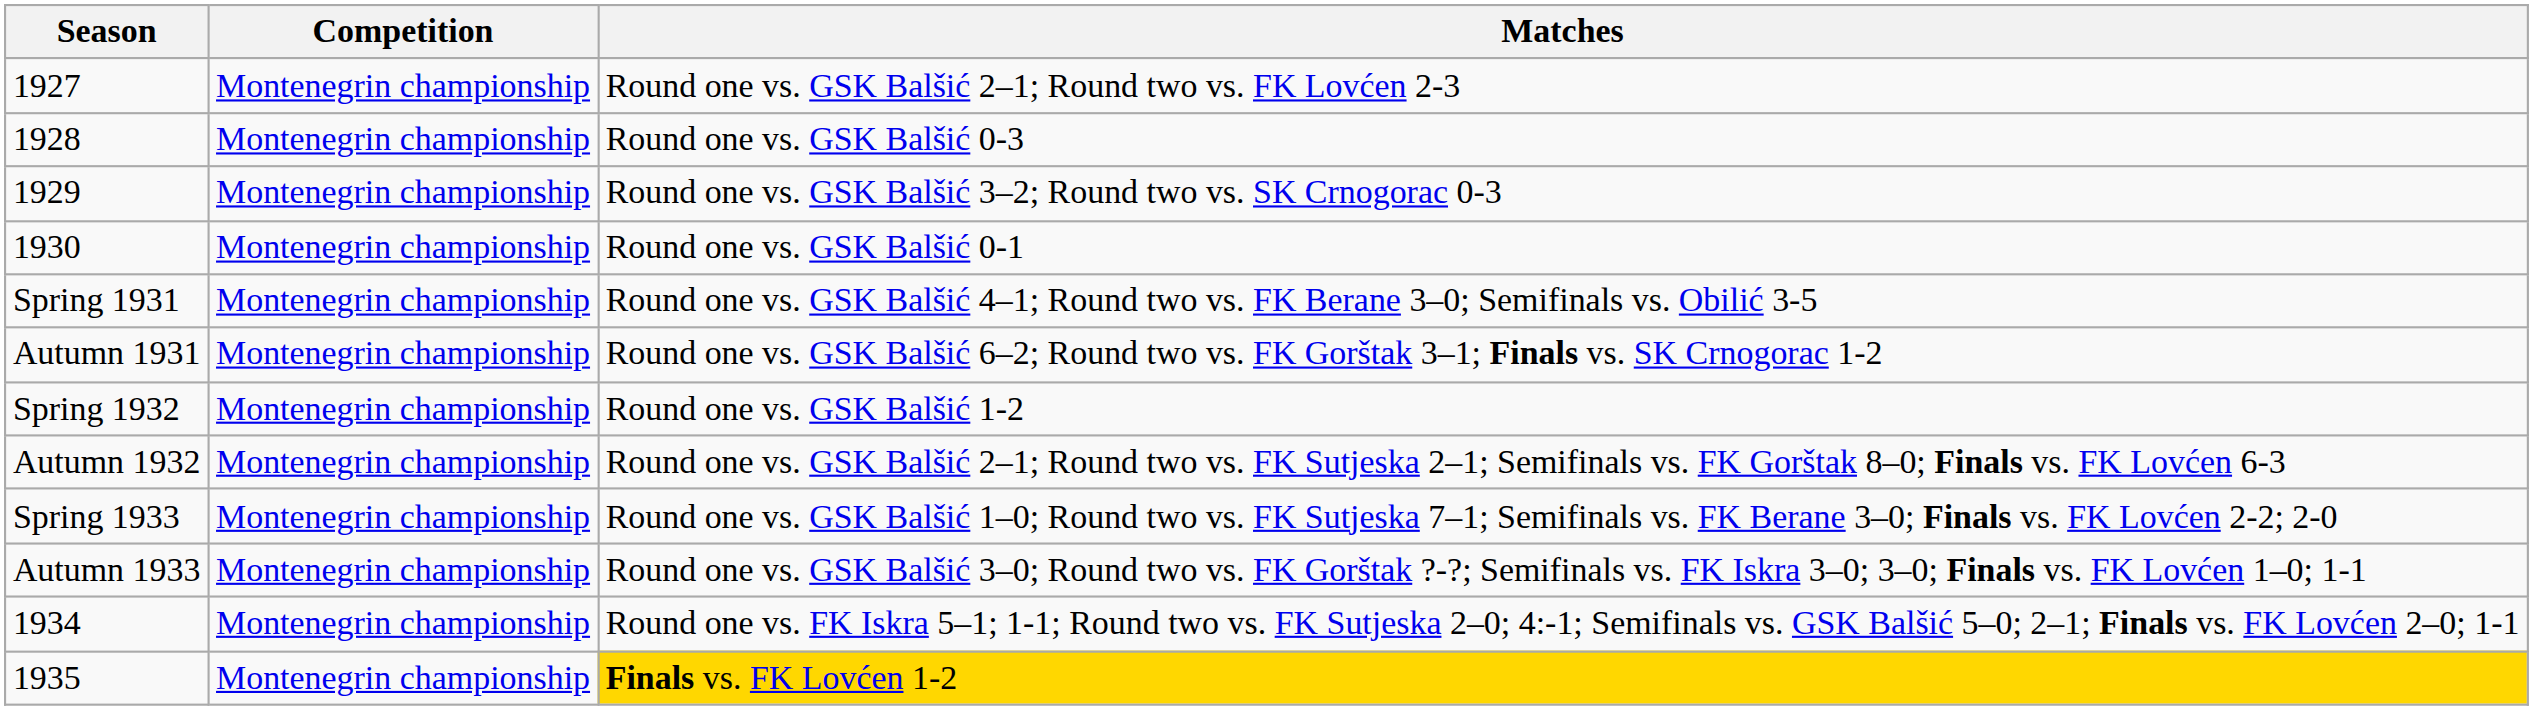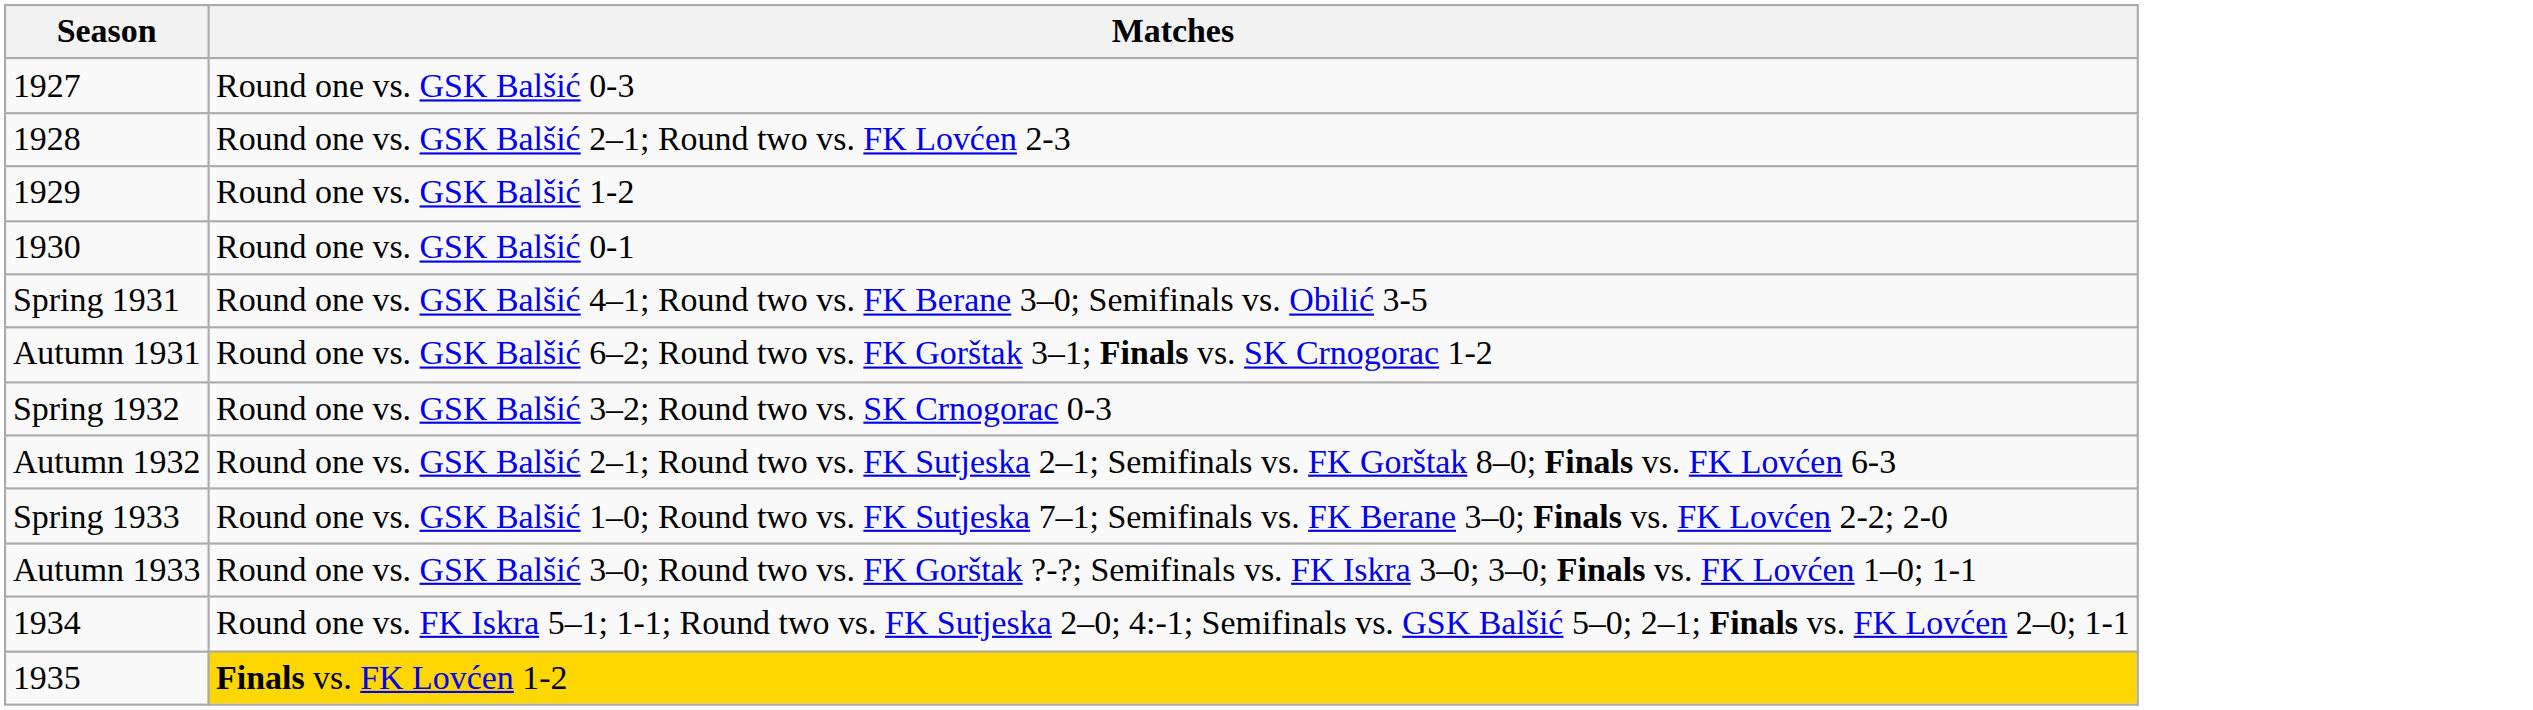- column: Competition | Montenegrin championship | Montenegrin championship | Montenegrin championship | Montenegrin championship | Montenegrin championship | Montenegrin championship | Montenegrin championship | Montenegrin championship | Montenegrin championship | Montenegrin championship | Montenegrin championship | Montenegrin championship
1927 | Matches: Round one vs. GSK Balšić 2–1; Round two vs. FK Lovćen 2-3 -> Round one vs. GSK Balšić 0-3
1928 | Matches: Round one vs. GSK Balšić 0-3 -> Round one vs. GSK Balšić 2–1; Round two vs. FK Lovćen 2-3
1929 | Matches: Round one vs. GSK Balšić 3–2; Round two vs. SK Crnogorac 0-3 -> Round one vs. GSK Balšić 1-2
Spring 1932 | Matches: Round one vs. GSK Balšić 1-2 -> Round one vs. GSK Balšić 3–2; Round two vs. SK Crnogorac 0-3
